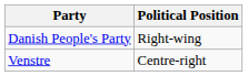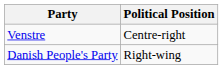rows swapped: Danish People's Party <-> Venstre
